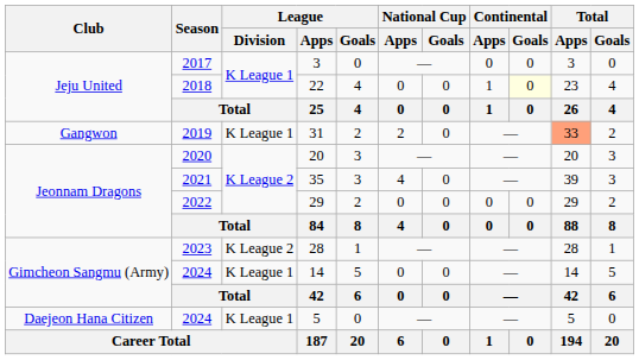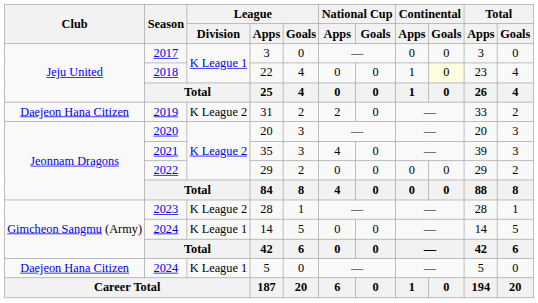31 | Club: Gangwon -> Daejeon Hana Citizen
31 | League / Division: K League 1 -> K League 2
31 | Total / Apps: lightsalmon background -> no background
